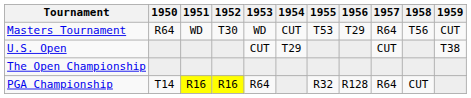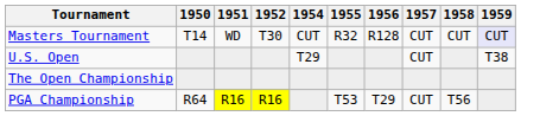- column: 1953 | WD | CUT | R64
Masters Tournament | 1950: R64 -> T14
Masters Tournament | 1955: T53 -> R32
Masters Tournament | 1956: T29 -> R128
Masters Tournament | 1957: R64 -> CUT
Masters Tournament | 1958: T56 -> CUT
Masters Tournament | 1959: no background -> lavender background
PGA Championship | 1950: T14 -> R64
PGA Championship | 1955: R32 -> T53
PGA Championship | 1956: R128 -> T29
PGA Championship | 1957: R64 -> CUT
PGA Championship | 1958: CUT -> T56
